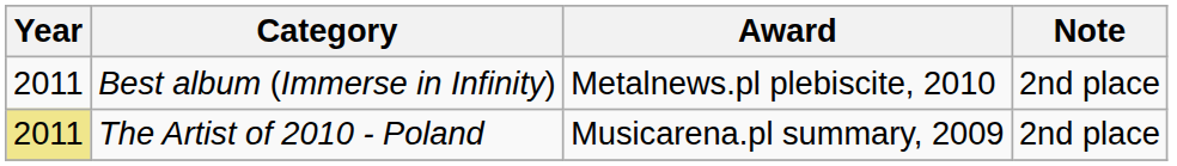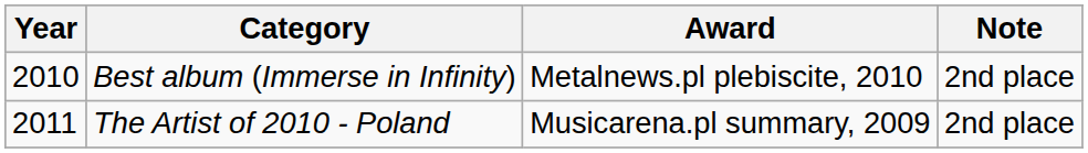Best album (Immerse in Infinity) | Year: 2011 -> 2010
The Artist of 2010 - Poland | Year: khaki background -> no background
